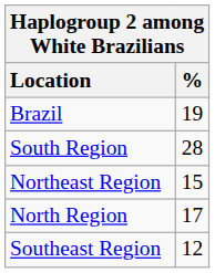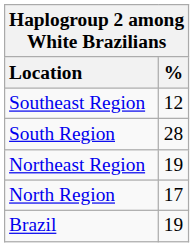rows swapped: Brazil <-> Southeast Region
Northeast Region | %: 15 -> 19
